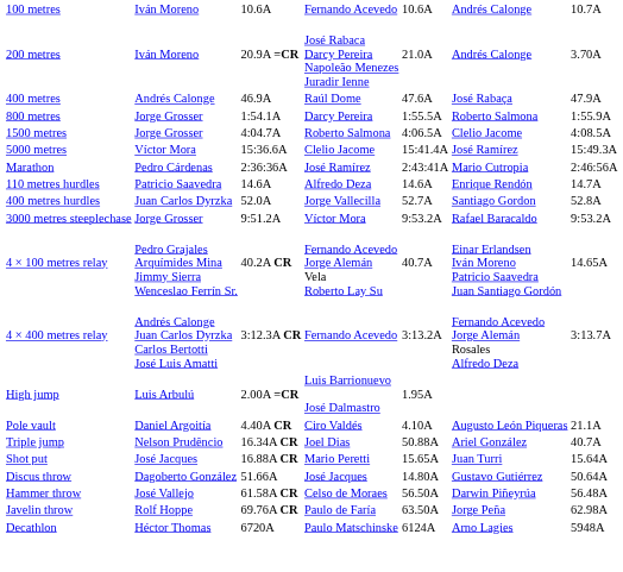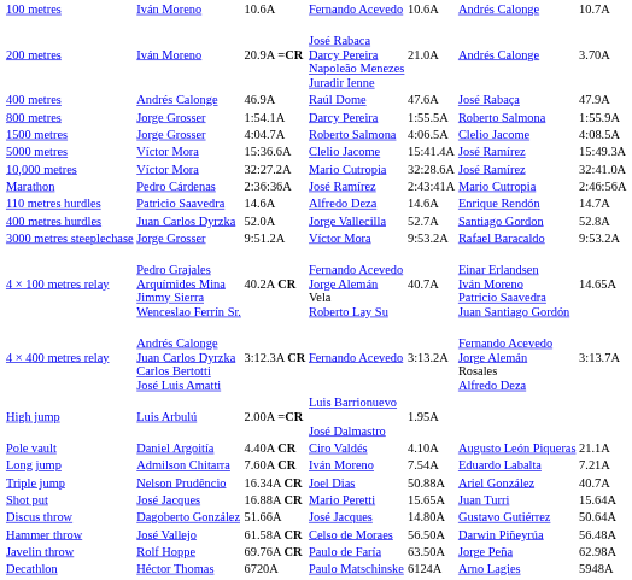+ row: 10,000 metres | Víctor Mora | 32:27.2A | Mario Cutropia | 32:28.6A | José Ramírez | 32:41.0A
+ row: Long jump | Admilson Chitarra | 7.60A CR | Iván Moreno | 7.54A | Eduardo Labalta | 7.21A
